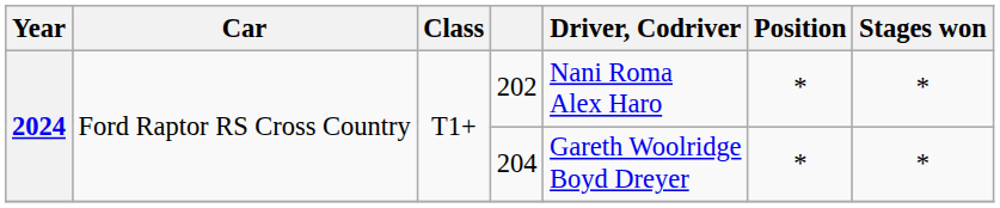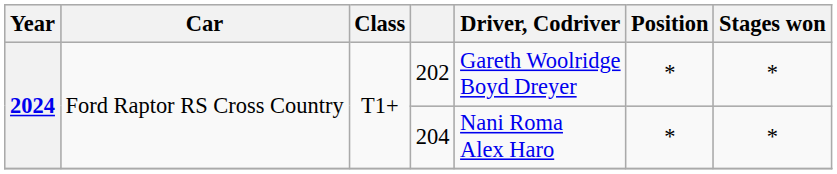202 | Driver, Codriver: Nani Roma Alex Haro -> Gareth Woolridge Boyd Dreyer
204 | Driver, Codriver: Gareth Woolridge Boyd Dreyer -> Nani Roma Alex Haro
